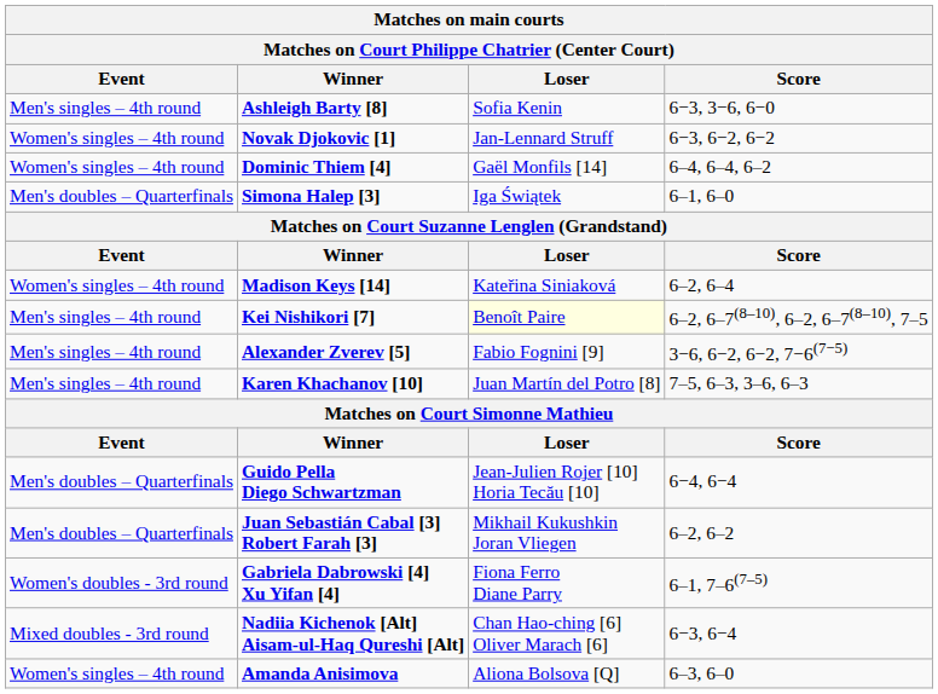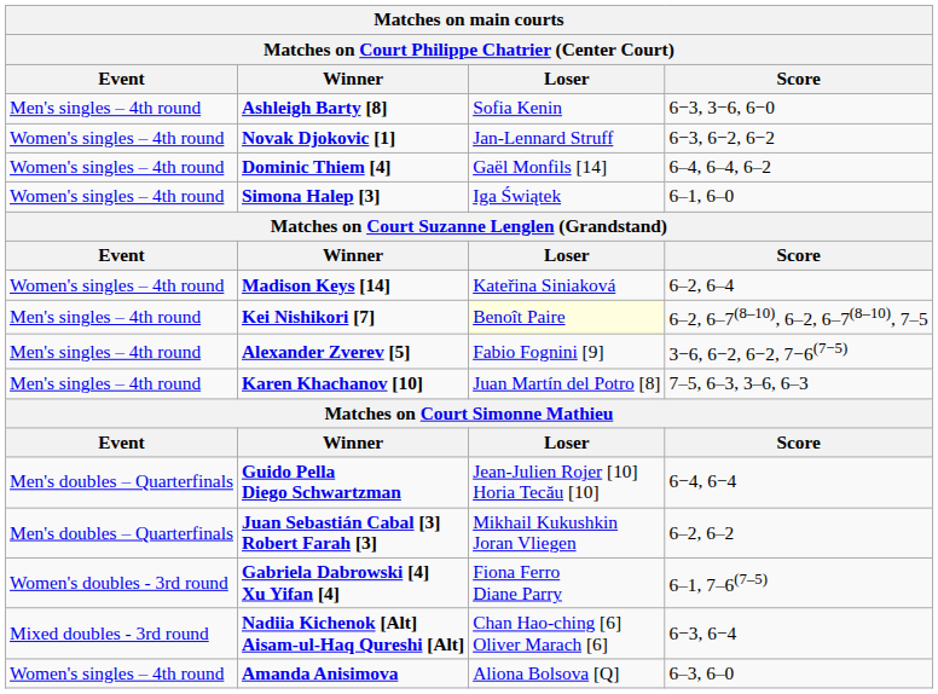Simona Halep [3] | Event: Men's doubles – Quarterfinals -> Women's singles – 4th round
